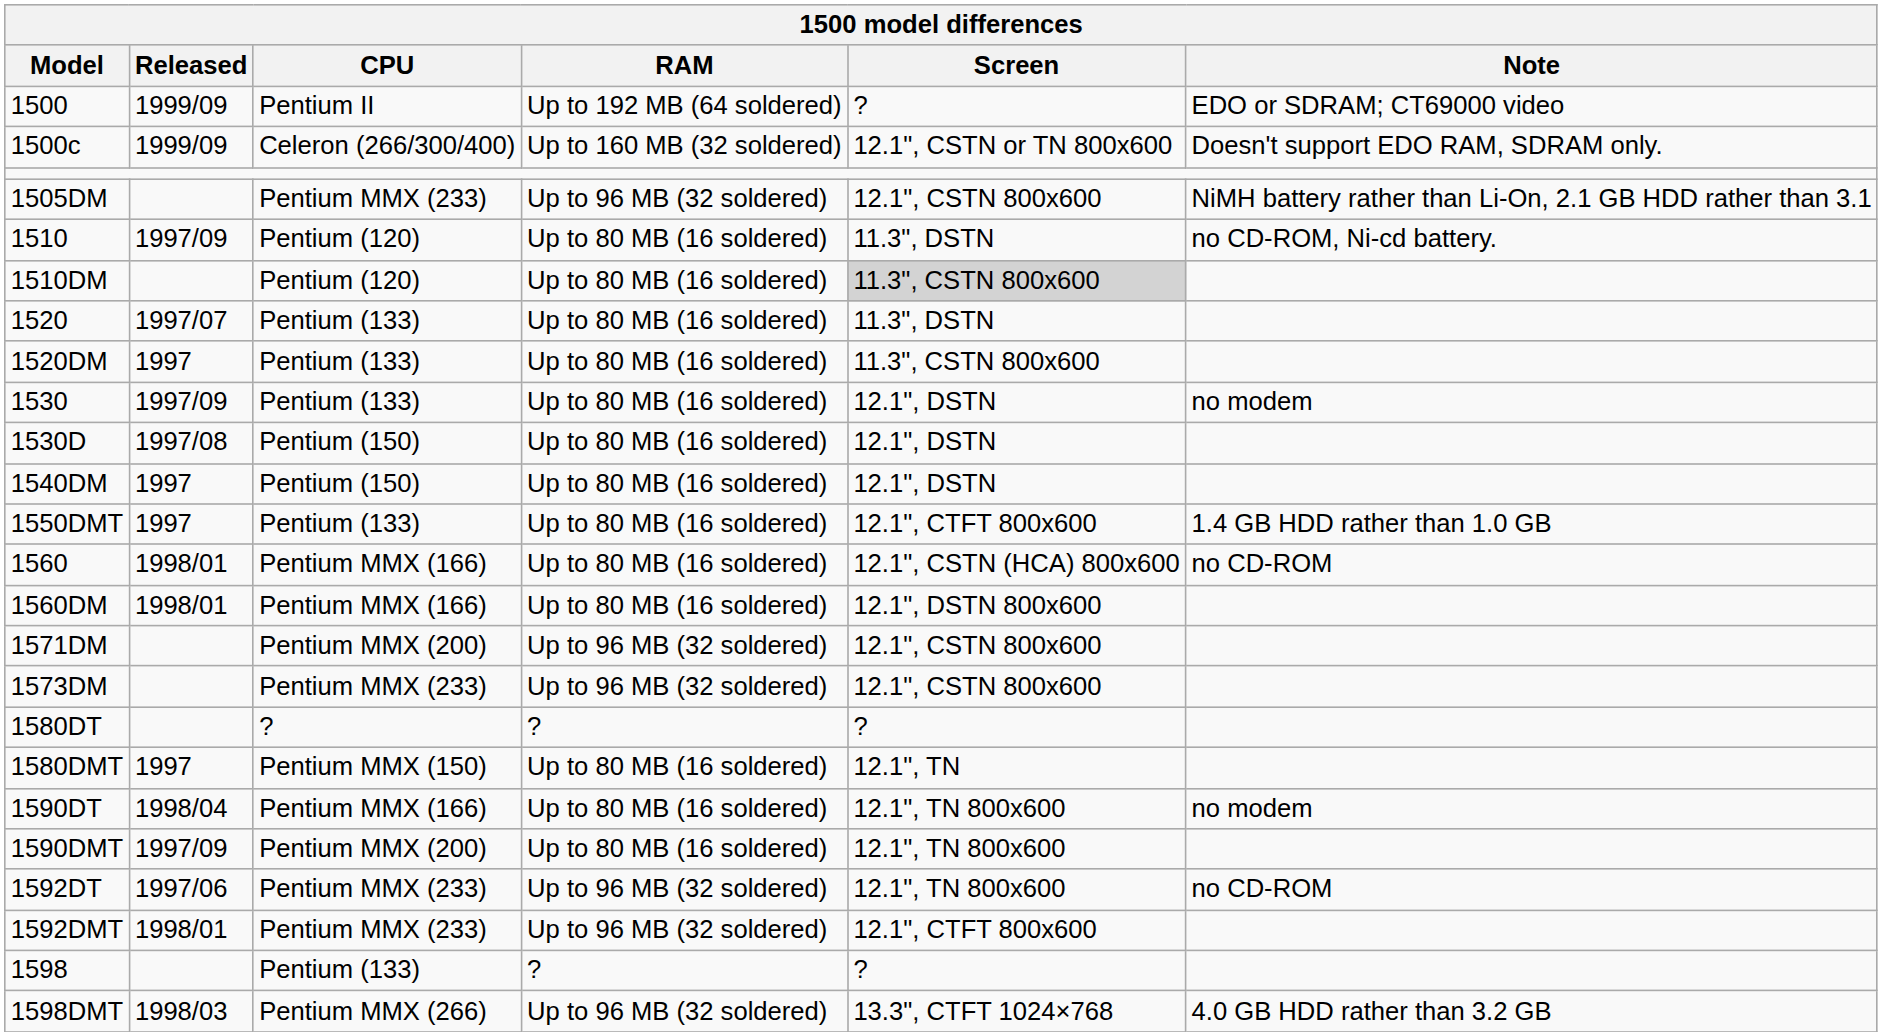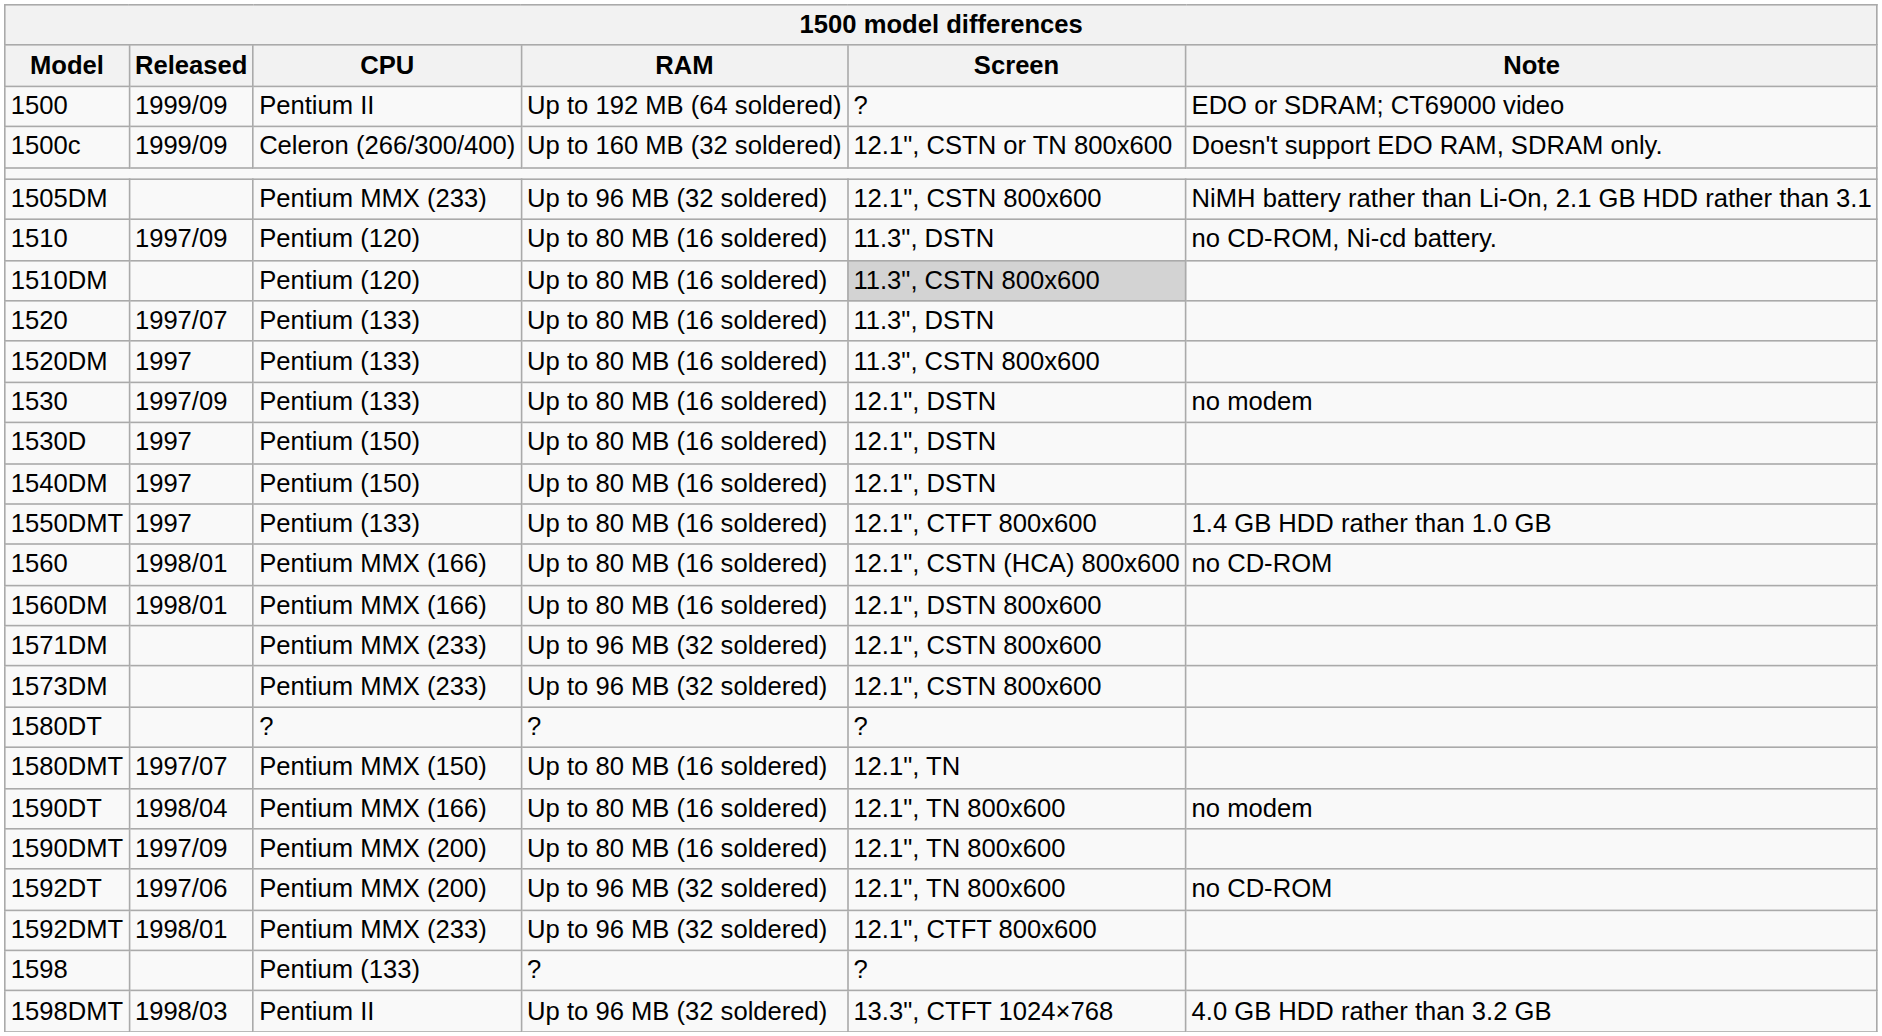1530D | Released: 1997/08 -> 1997
1571DM | CPU: Pentium MMX (200) -> Pentium MMX (233)
1580DMT | Released: 1997 -> 1997/07
1592DT | CPU: Pentium MMX (233) -> Pentium MMX (200)
1598DMT | CPU: Pentium MMX (266) -> Pentium II
